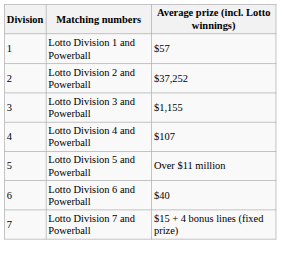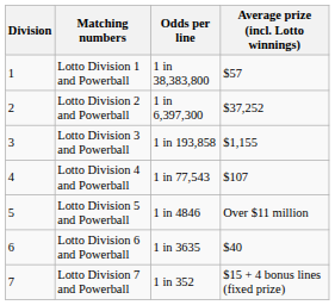+ column: Odds per line | 1 in 38,383,800 | 1 in 6,397,300 | 1 in 193,858 | 1 in 77,543 | 1 in 4846 | 1 in 3635 | 1 in 352
